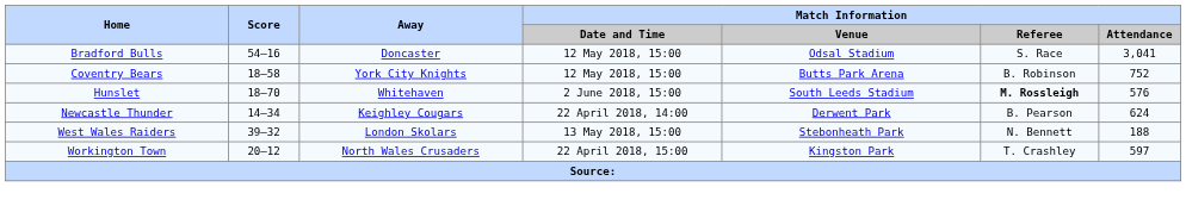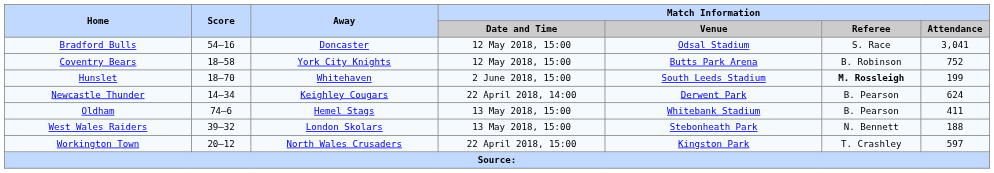Hunslet | Match Information / Attendance: 576 -> 199
+ row: Oldham | 74–6 | Hemel Stags | 13 May 2018, 15:00 | Whitebank Stadium | B. Pearson | 411
